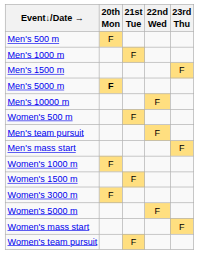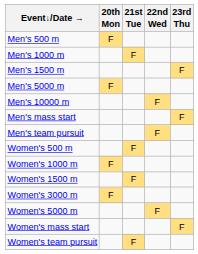Men's 5000 m | 20th Mon: bold -> normal
rows swapped: Men's mass start <-> Women's 500 m
